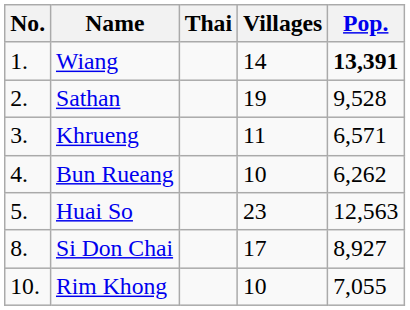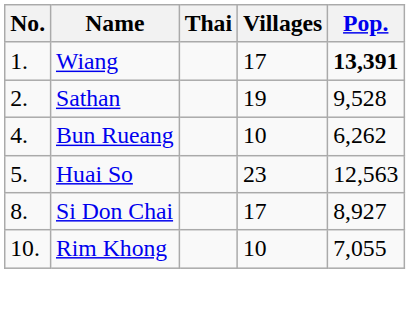Wiang | Villages: 14 -> 17
- row: 3. | Khrueng | 11 | 6,571
